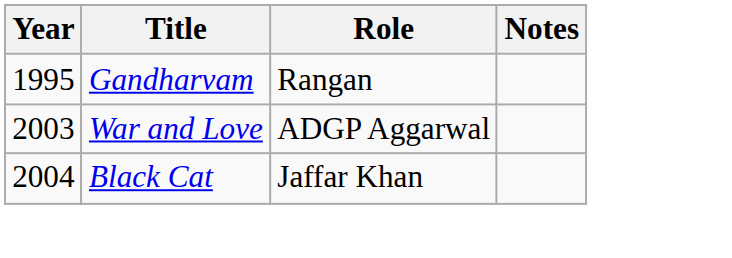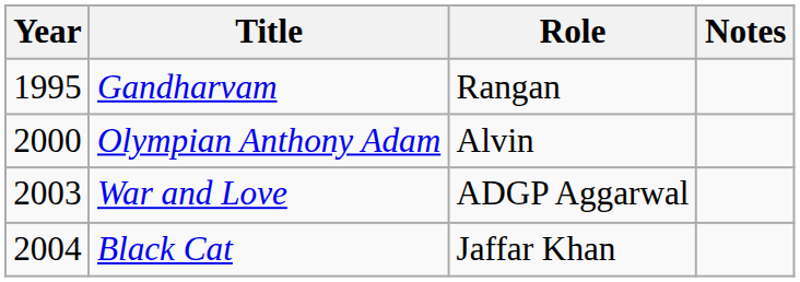+ row: 2000 | Olympian Anthony Adam | Alvin
